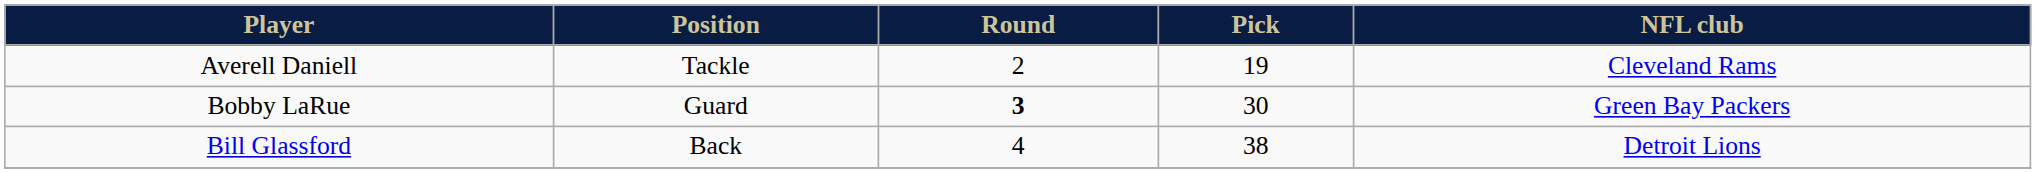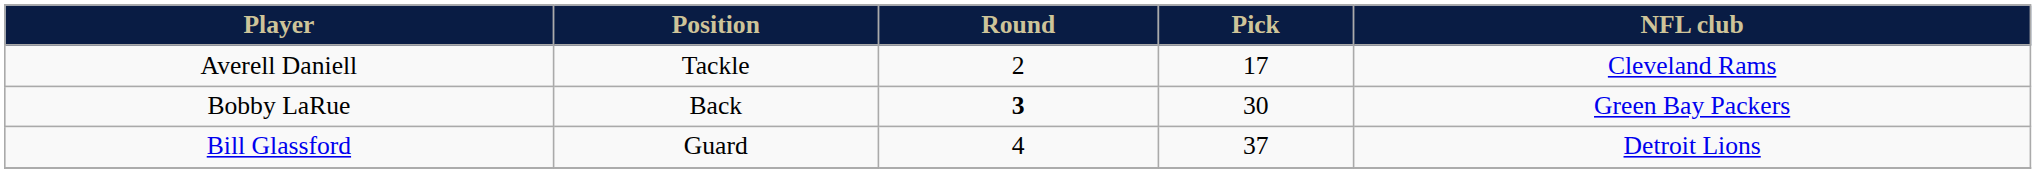Averell Daniell | Pick: 19 -> 17
Bobby LaRue | Position: Guard -> Back
Bill Glassford | Position: Back -> Guard
Bill Glassford | Pick: 38 -> 37
